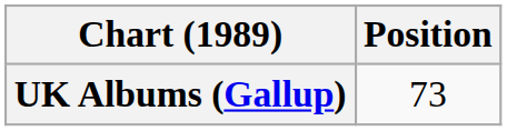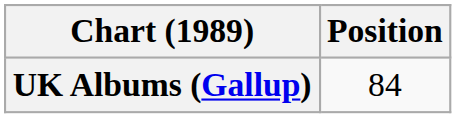UK Albums (Gallup) | Position: 73 -> 84
